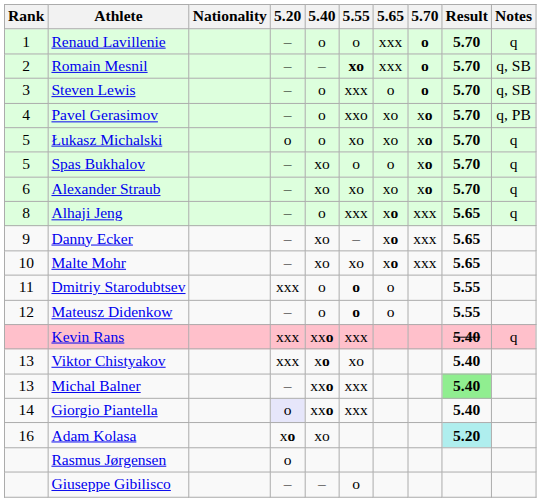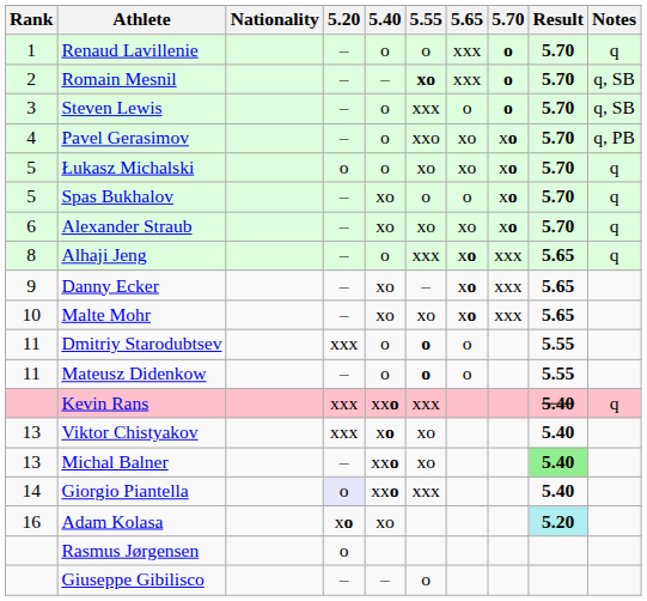Mateusz Didenkow | Rank: 12 -> 11
Michal Balner | 5.55: xxx -> xo
